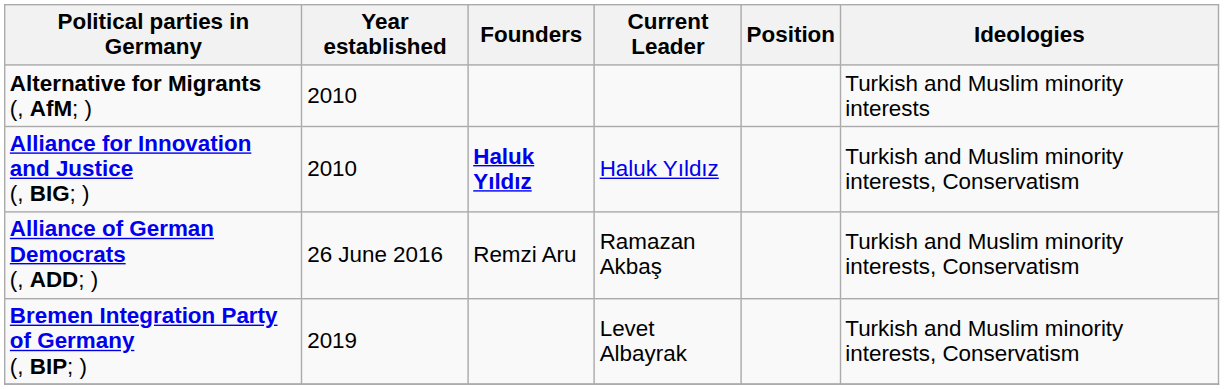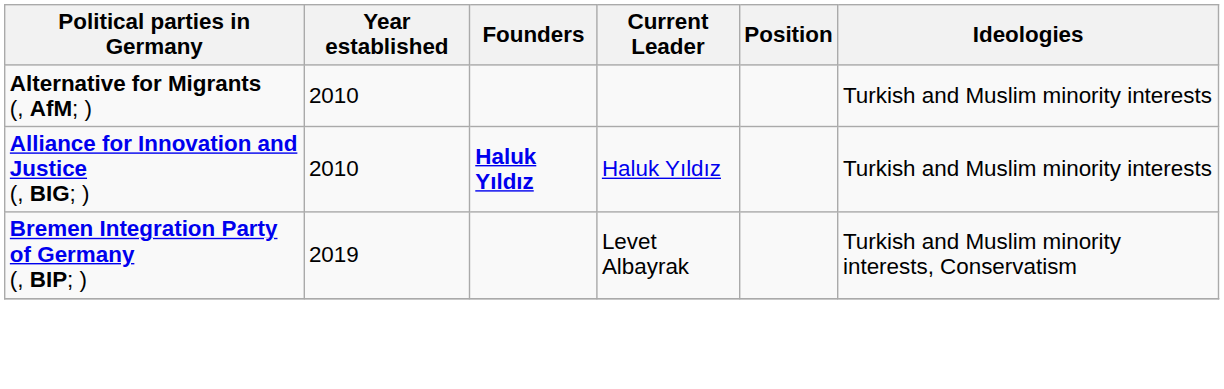Alliance for Innovation and Justice (, BIG; ) | Ideologies: Turkish and Muslim minority interests, Conservatism -> Turkish and Muslim minority interests
- row: Alliance of German Democrats (, ADD; ) | 26 June 2016 | Remzi Aru | Ramazan Akbaş | Turkish and Muslim minority interests, Conservatism
